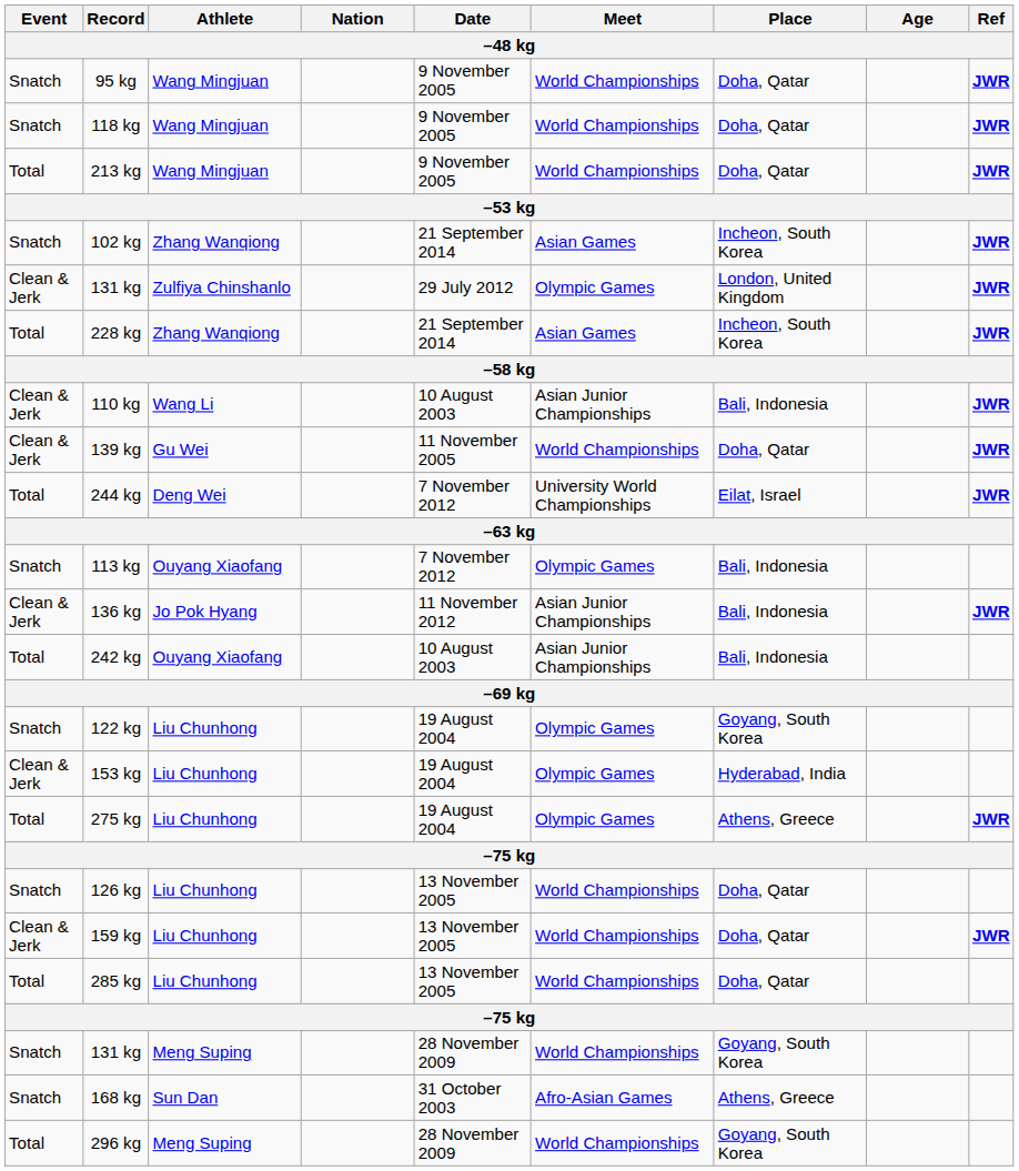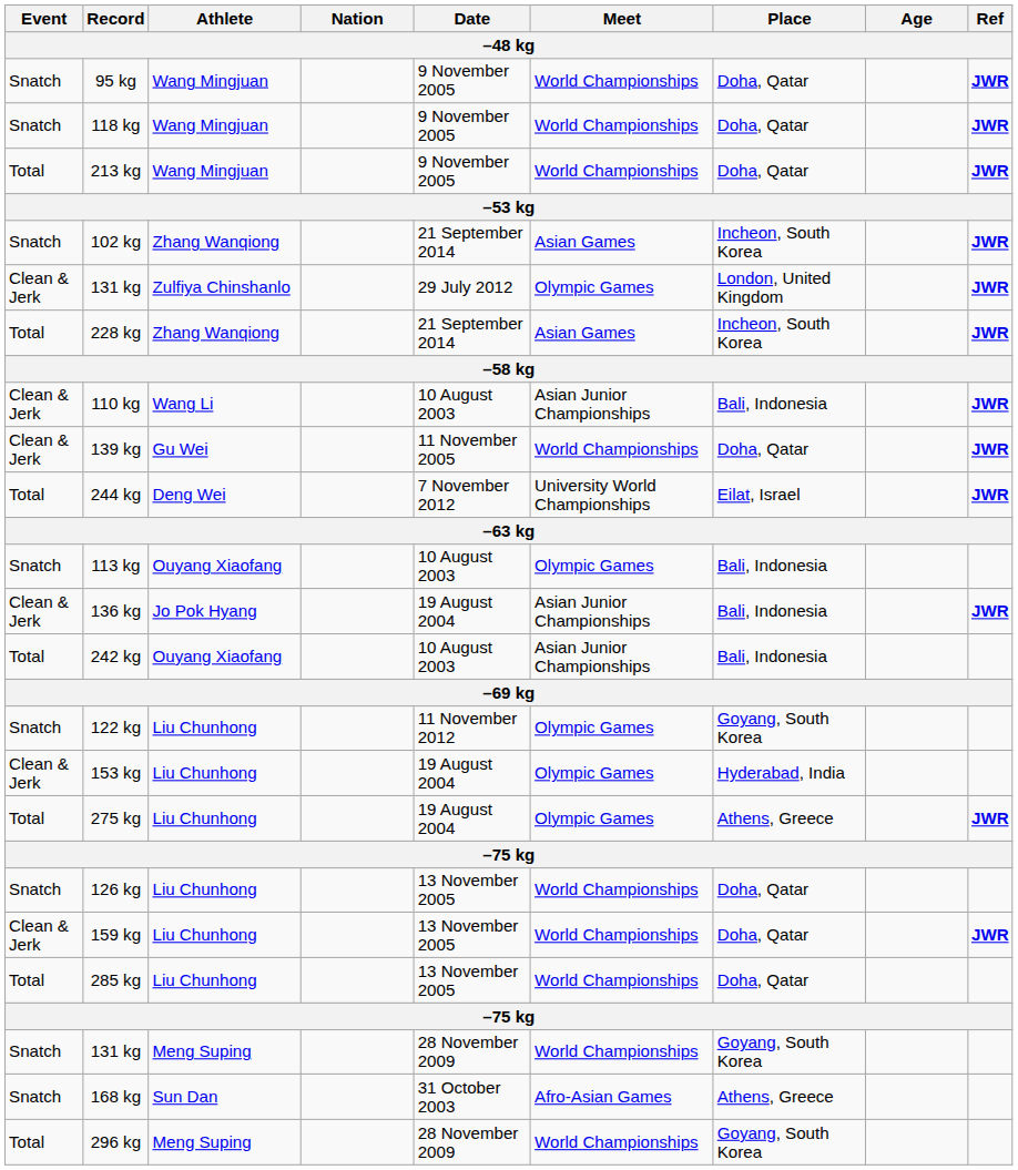113 kg | Date: 7 November 2012 -> 10 August 2003
136 kg | Date: 11 November 2012 -> 19 August 2004
122 kg | Date: 19 August 2004 -> 11 November 2012
